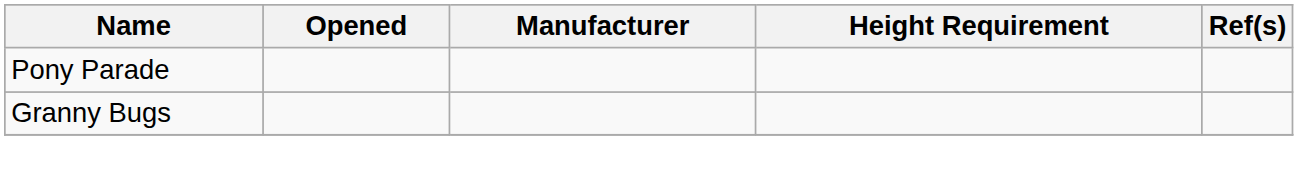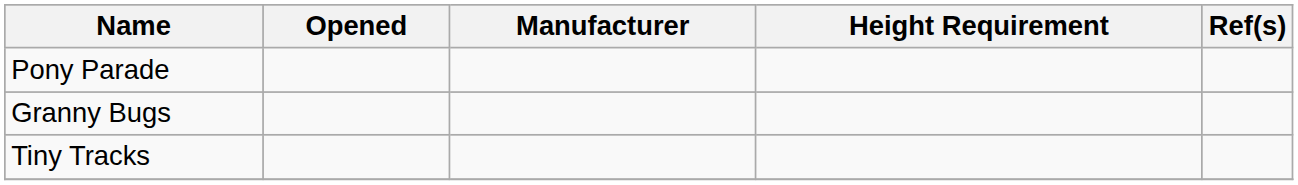+ row: Tiny Tracks
